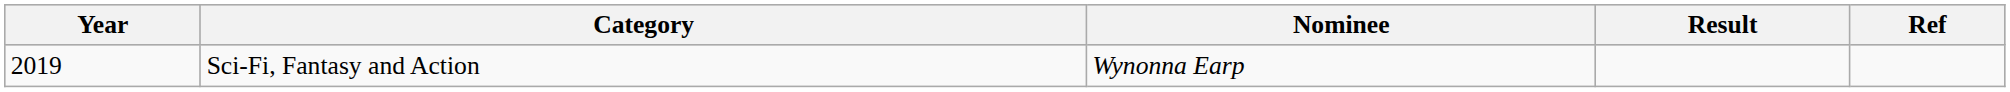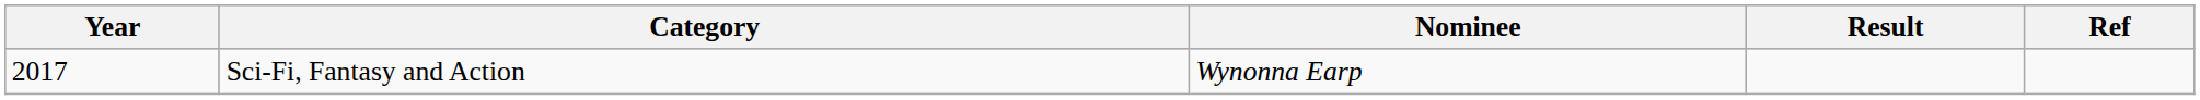Sci-Fi, Fantasy and Action | Year: 2019 -> 2017
